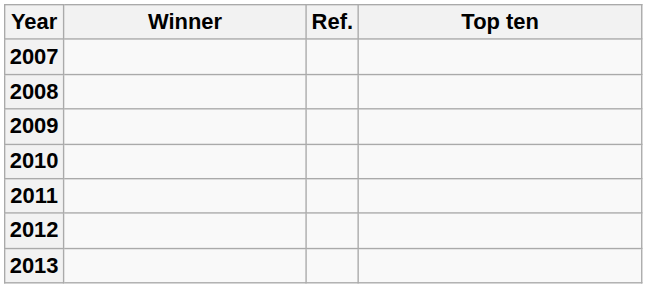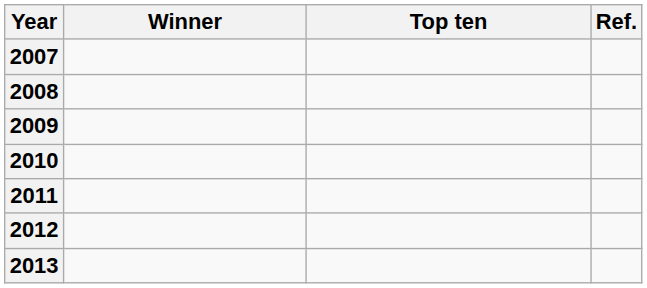columns swapped: Top ten <-> Ref.
